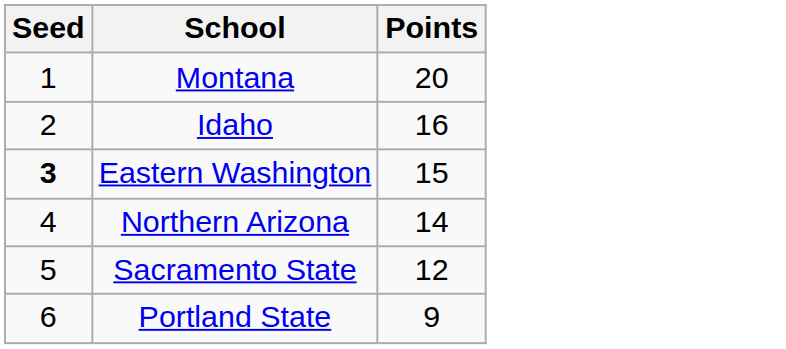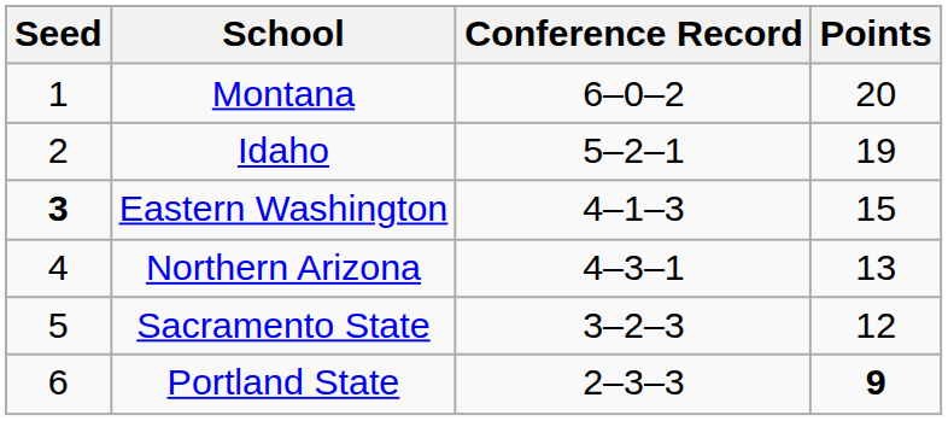+ column: Conference Record | 6–0–2 | 5–2–1 | 4–1–3 | 4–3–1 | 3–2–3 | 2–3–3
Idaho | Points: 16 -> 19
Northern Arizona | Points: 14 -> 13
Portland State | Points: normal -> bold
